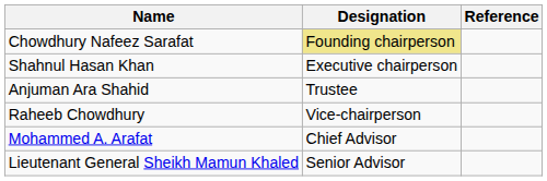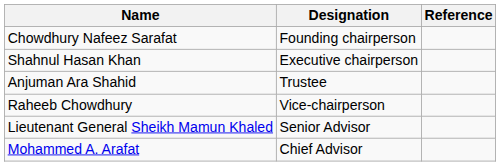Chowdhury Nafeez Sarafat | Designation: khaki background -> no background
rows swapped: Mohammed A. Arafat <-> Lieutenant General Sheikh Mamun Khaled
